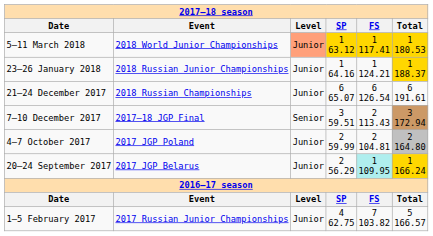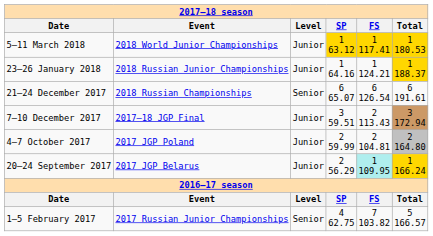5–11 March 2018 | column 3: lightsalmon background -> no background
21–24 December 2017 | column 3: Junior -> Senior
7–10 December 2017 | column 3: Senior -> Junior
1–5 February 2017 | column 3: Junior -> Senior
